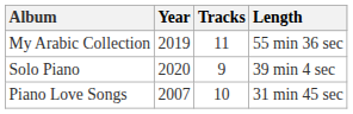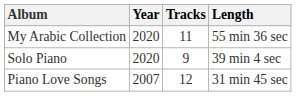My Arabic Collection | Year: 2019 -> 2020
Piano Love Songs | Tracks: 10 -> 12
